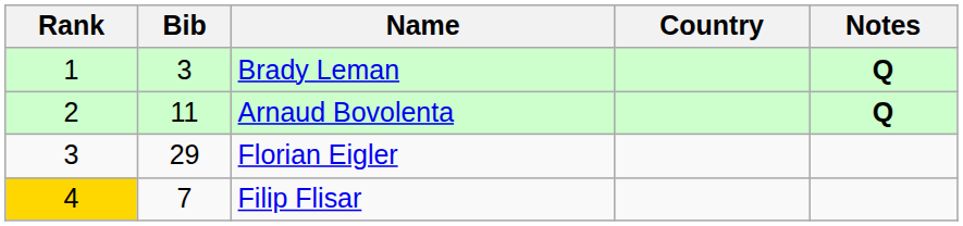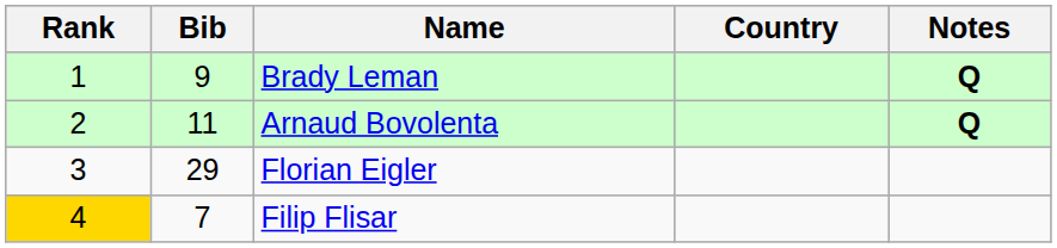Brady Leman | Bib: 3 -> 9
